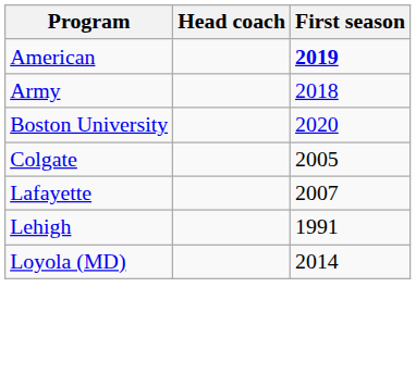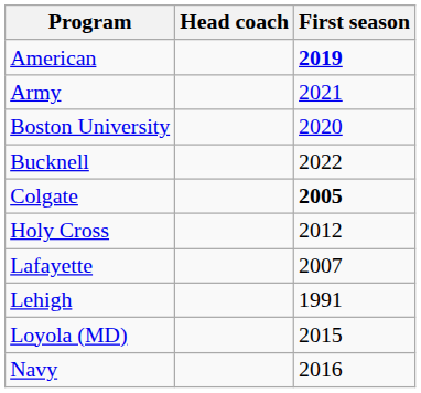Army | First season: 2018 -> 2021
+ row: Bucknell | 2022
Colgate | First season: normal -> bold
+ row: Holy Cross | 2012
Loyola (MD) | First season: 2014 -> 2015
+ row: Navy | 2016
